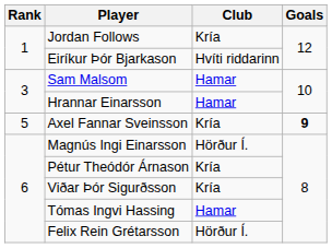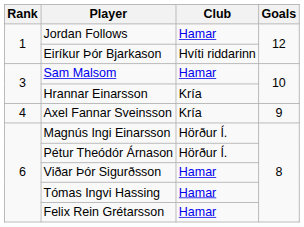Jordan Follows | Club: Kría -> Hamar
Hrannar Einarsson | Club: Hamar -> Kría
Axel Fannar Sveinsson | Rank: 5 -> 4
Axel Fannar Sveinsson | Goals: bold -> normal
Pétur Theódór Árnason | Club: Kría -> Hörður Í.
Viðar Þór Sigurðsson | Club: Kría -> Hamar
Felix Rein Grétarsson | Club: Hörður Í. -> Hamar
